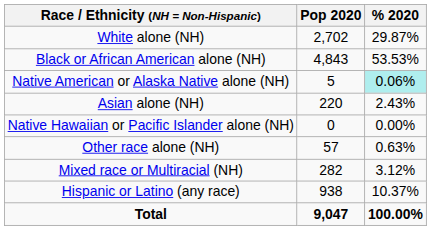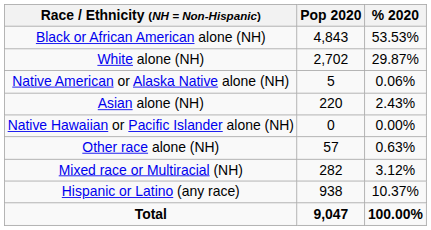rows swapped: White alone (NH) <-> Black or African American alone (NH)
Native American or Alaska Native alone (NH) | % 2020: paleturquoise background -> no background
